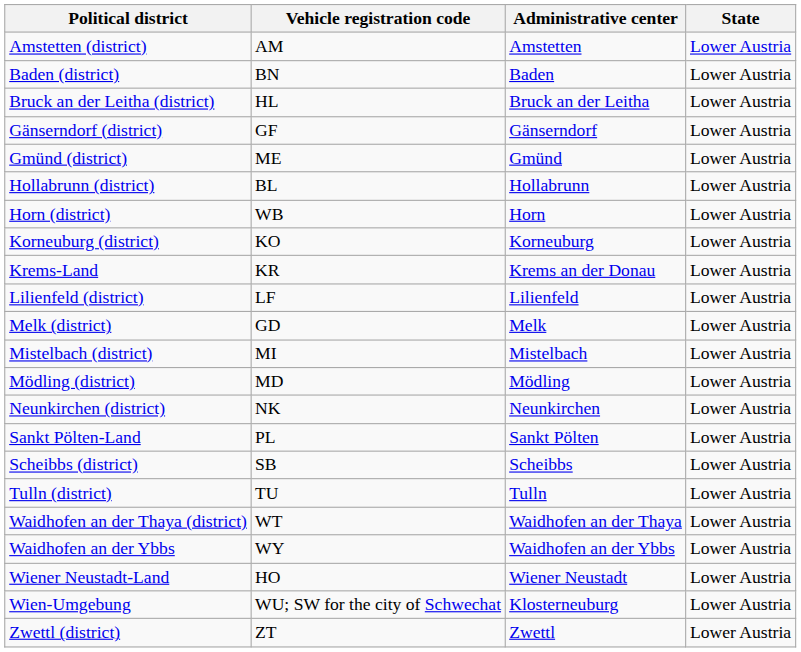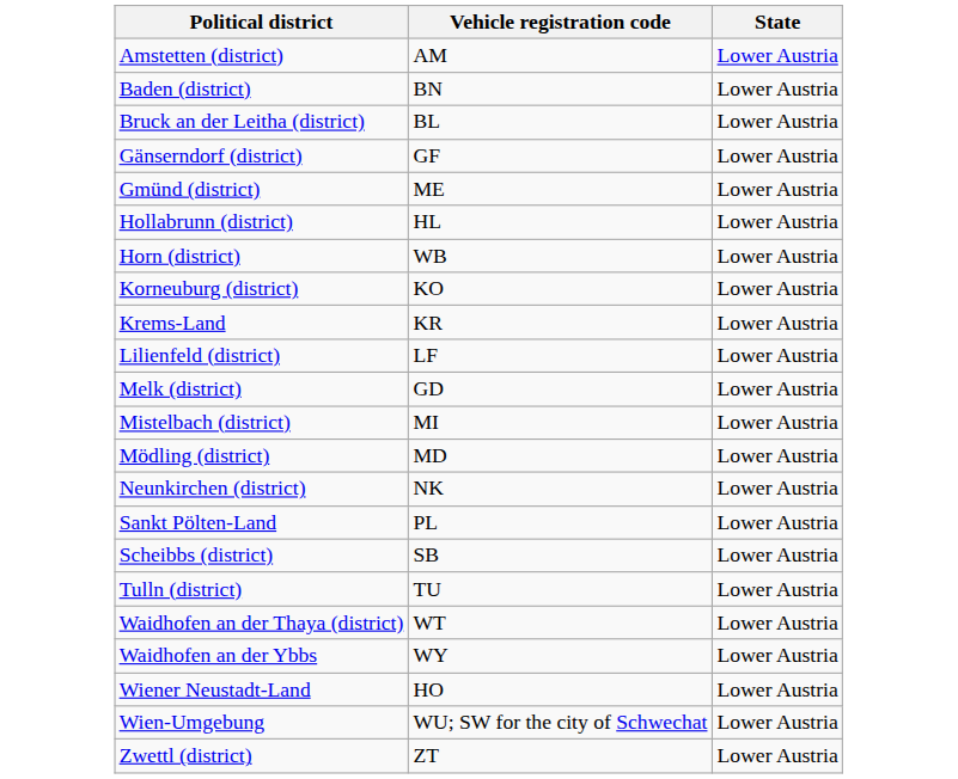- column: Administrative center | Amstetten | Baden | Bruck an der Leitha | Gänserndorf | Gmünd | Hollabrunn | Horn | Korneuburg | Krems an der Donau | Lilienfeld | Melk | Mistelbach | Mödling | Neunkirchen | Sankt Pölten | Scheibbs | Tulln | Waidhofen an der Thaya | Waidhofen an der Ybbs | Wiener Neustadt | Klosterneuburg | Zwettl
Bruck an der Leitha (district) | Vehicle registration code: HL -> BL
Hollabrunn (district) | Vehicle registration code: BL -> HL
